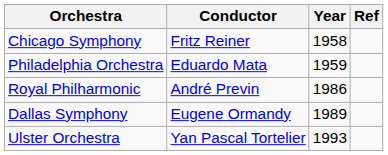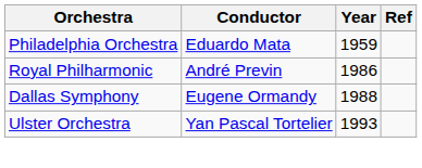- row: Chicago Symphony | Fritz Reiner | 1958
Dallas Symphony | Year: 1989 -> 1988
